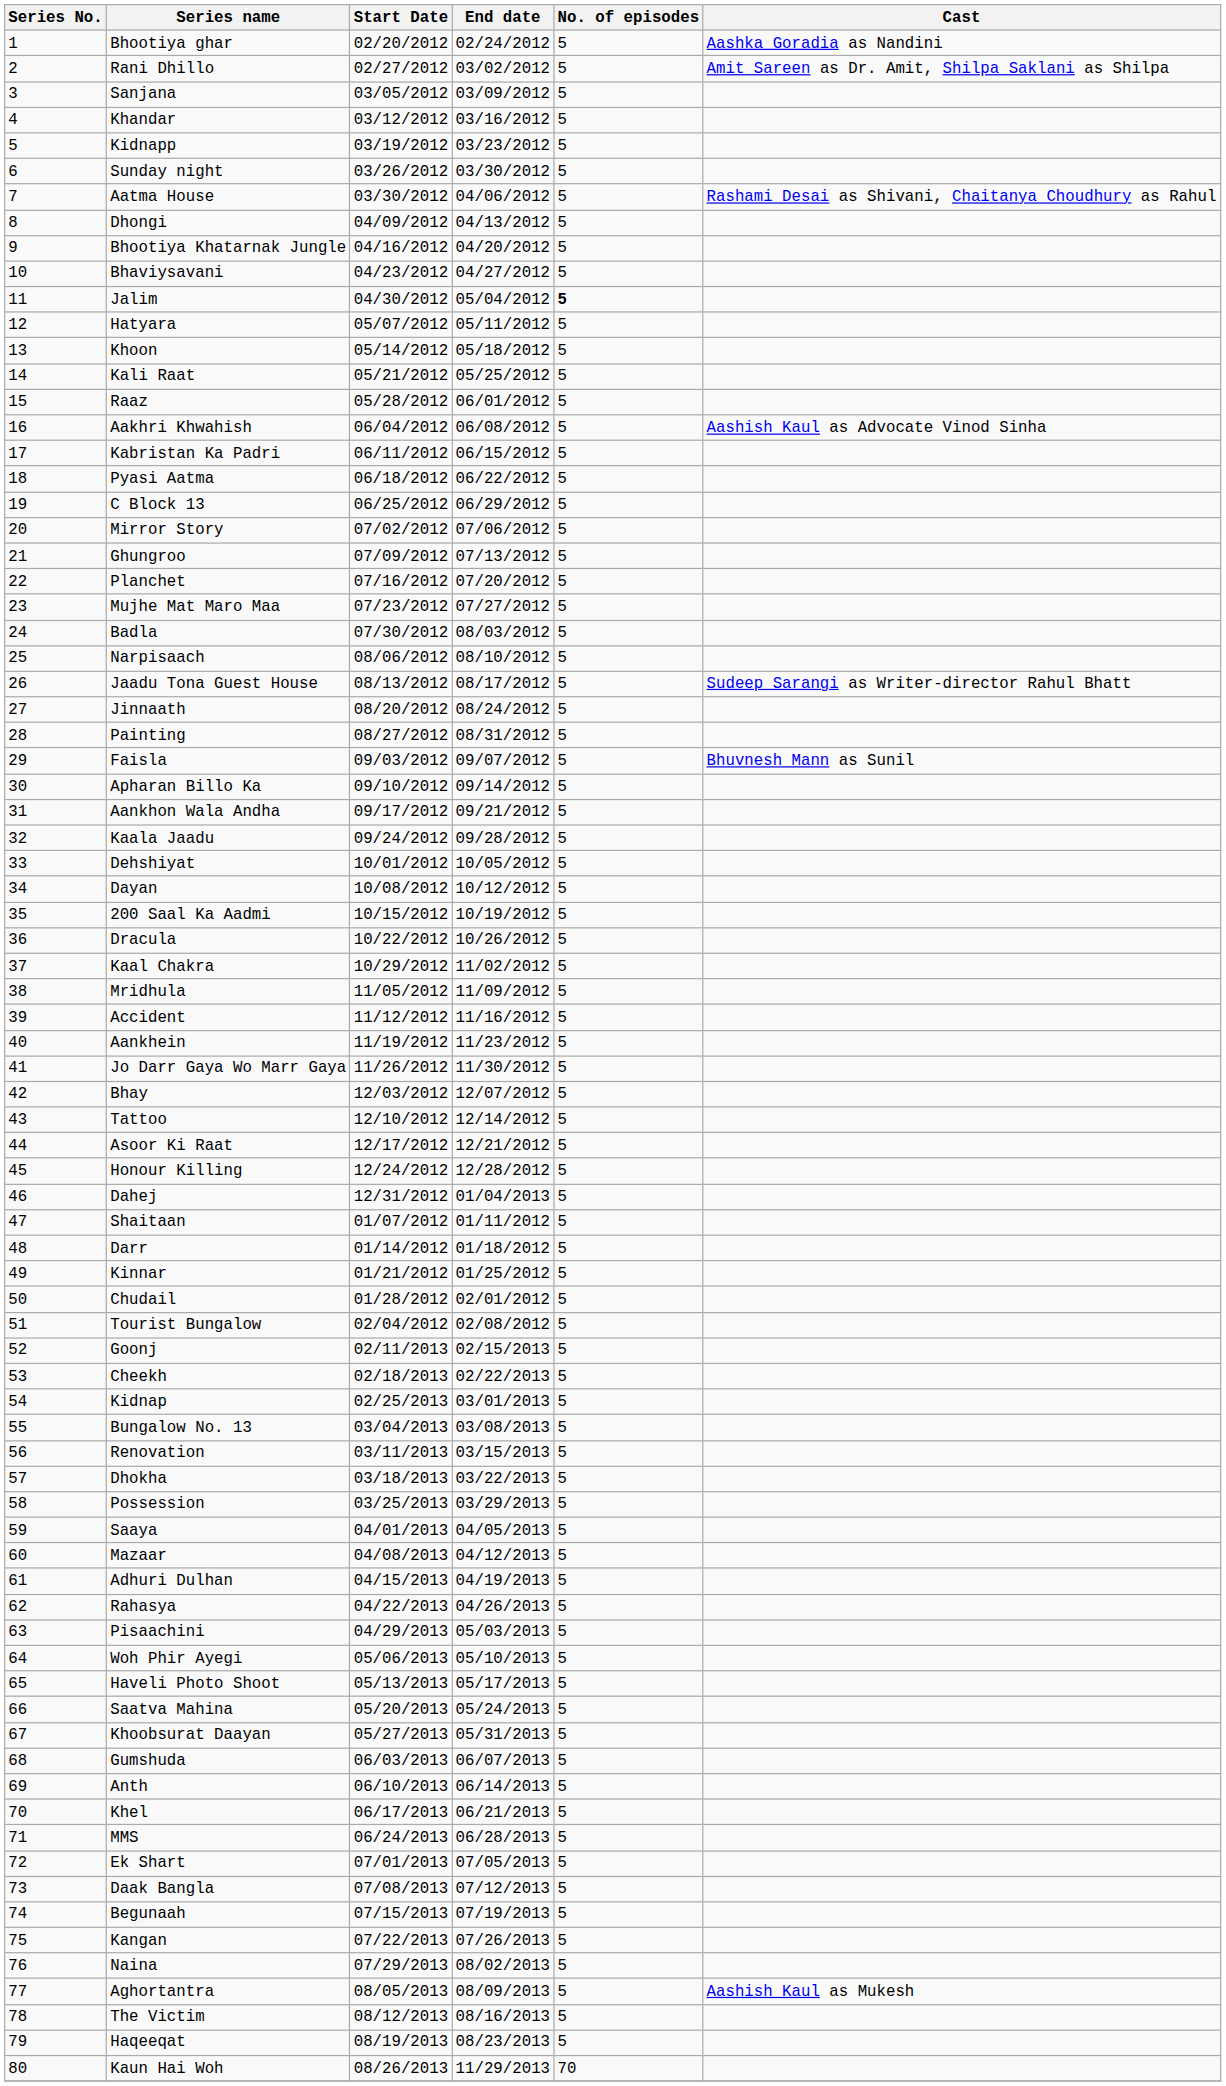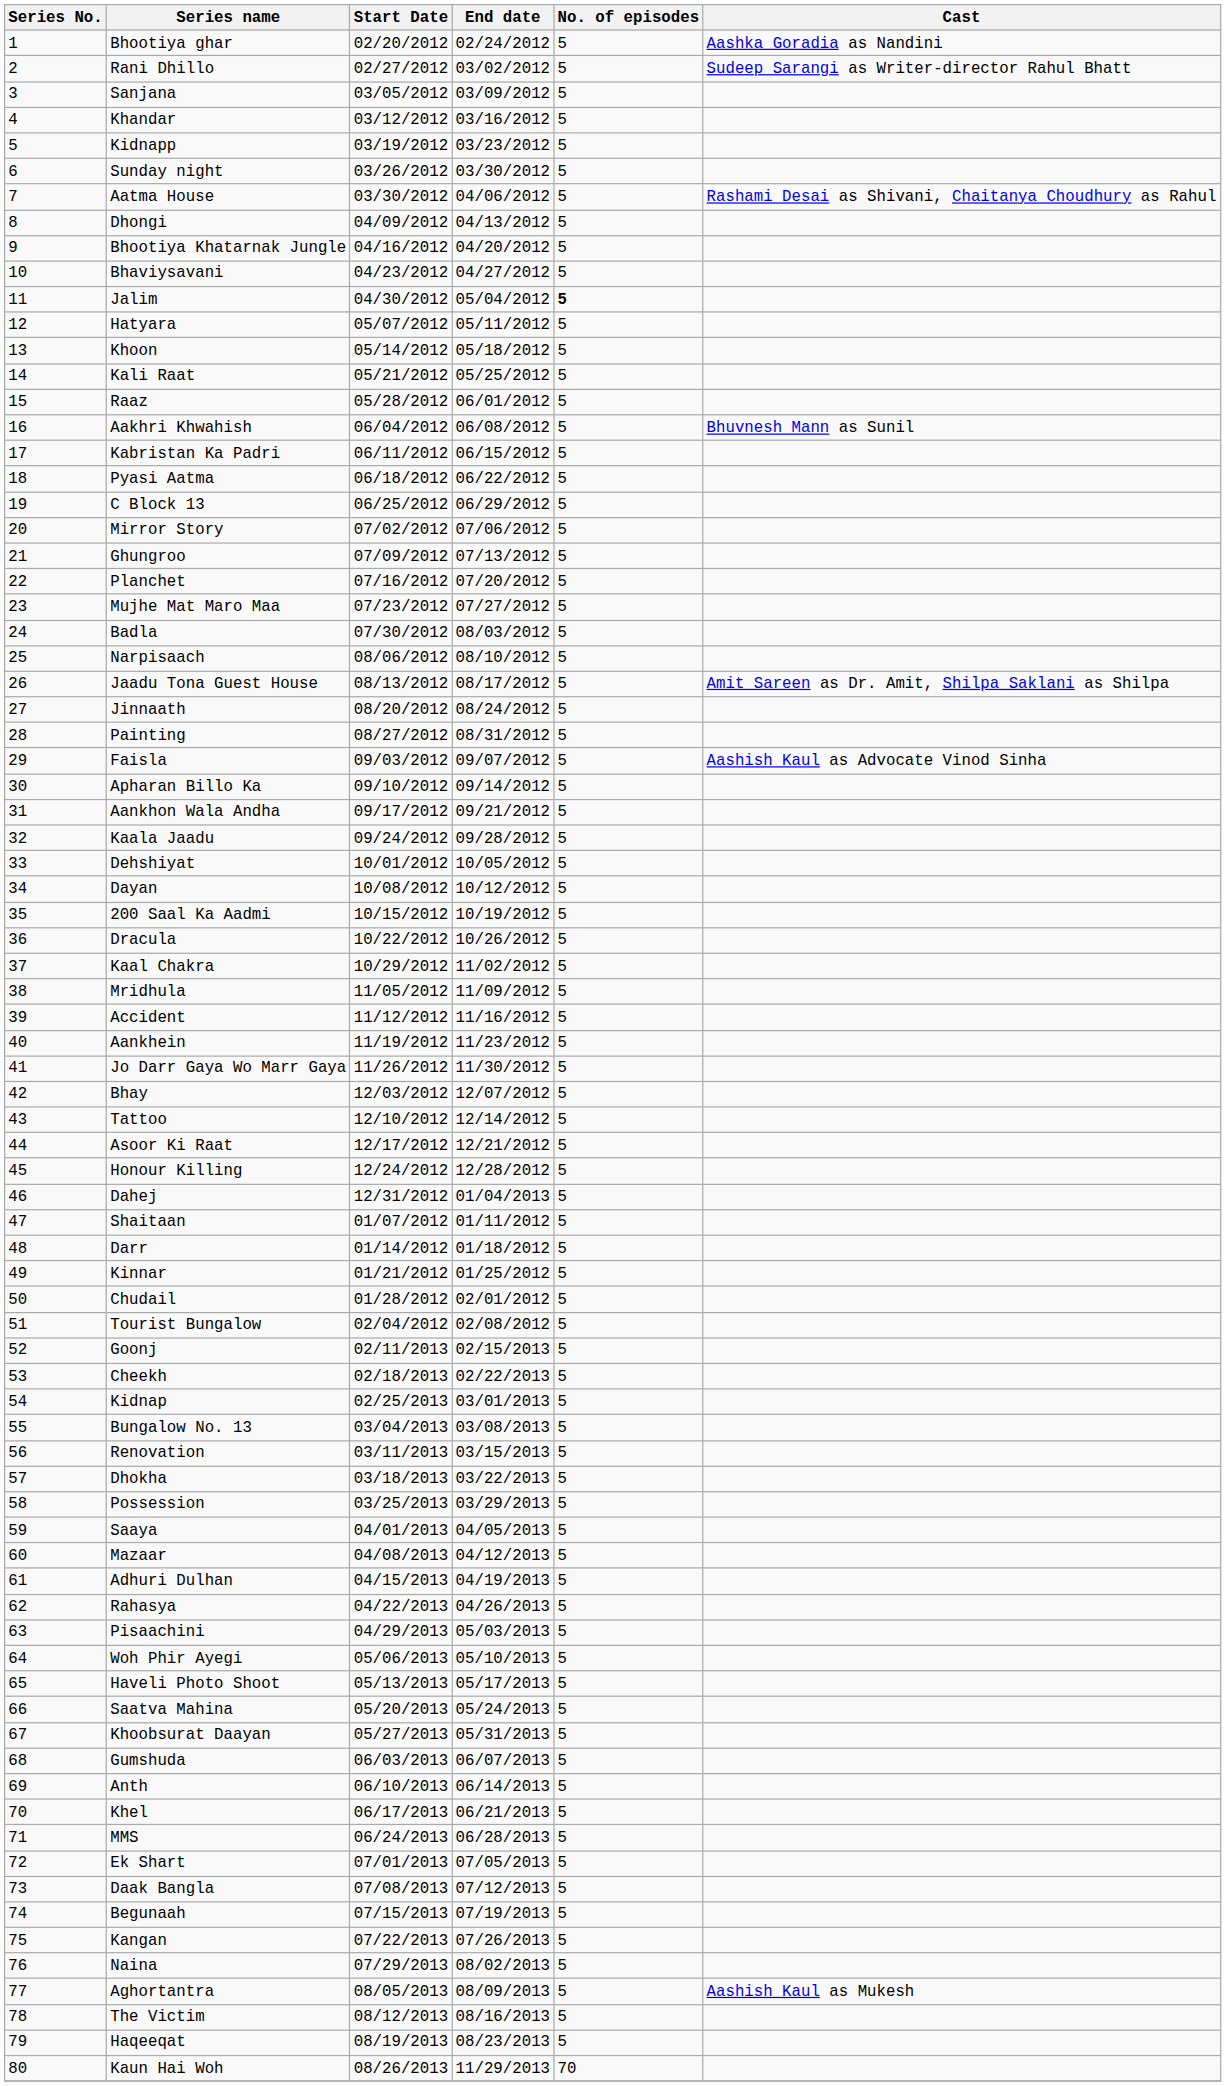Rani Dhillo | Cast: Amit Sareen as Dr. Amit, Shilpa Saklani as Shilpa -> Sudeep Sarangi as Writer-director Rahul Bhatt
Aakhri Khwahish | Cast: Aashish Kaul as Advocate Vinod Sinha -> Bhuvnesh Mann as Sunil
Jaadu Tona Guest House | Cast: Sudeep Sarangi as Writer-director Rahul Bhatt -> Amit Sareen as Dr. Amit, Shilpa Saklani as Shilpa
Faisla | Cast: Bhuvnesh Mann as Sunil -> Aashish Kaul as Advocate Vinod Sinha
